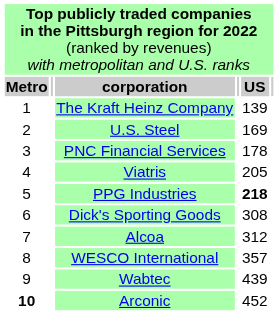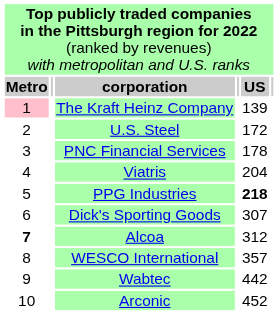The Kraft Heinz Company | column 1: no background -> pink background
U.S. Steel | column 5: 169 -> 172
Viatris | column 5: 205 -> 204
Dick's Sporting Goods | column 5: 308 -> 307
Alcoa | column 1: normal -> bold
Wabtec | column 5: 439 -> 442
Arconic | column 1: bold -> normal
